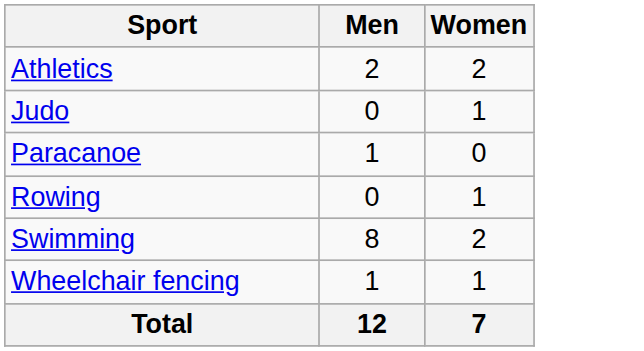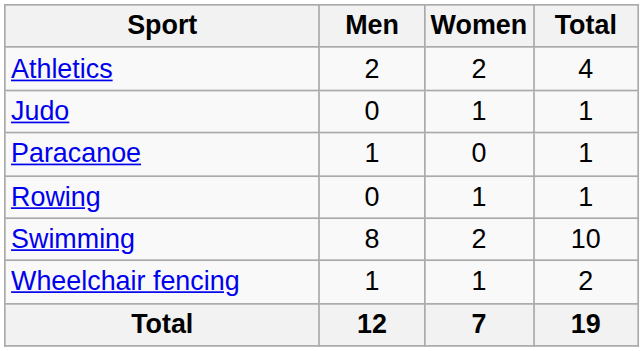+ column: Total | 4 | 1 | 1 | 1 | 10 | 2 | 19
